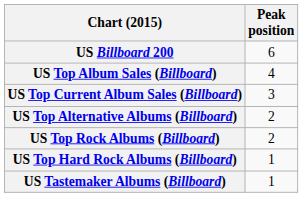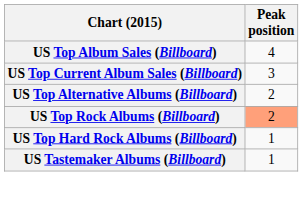- row: US Billboard 200 | 6
US Top Rock Albums (Billboard) | Peak position: no background -> lightsalmon background
